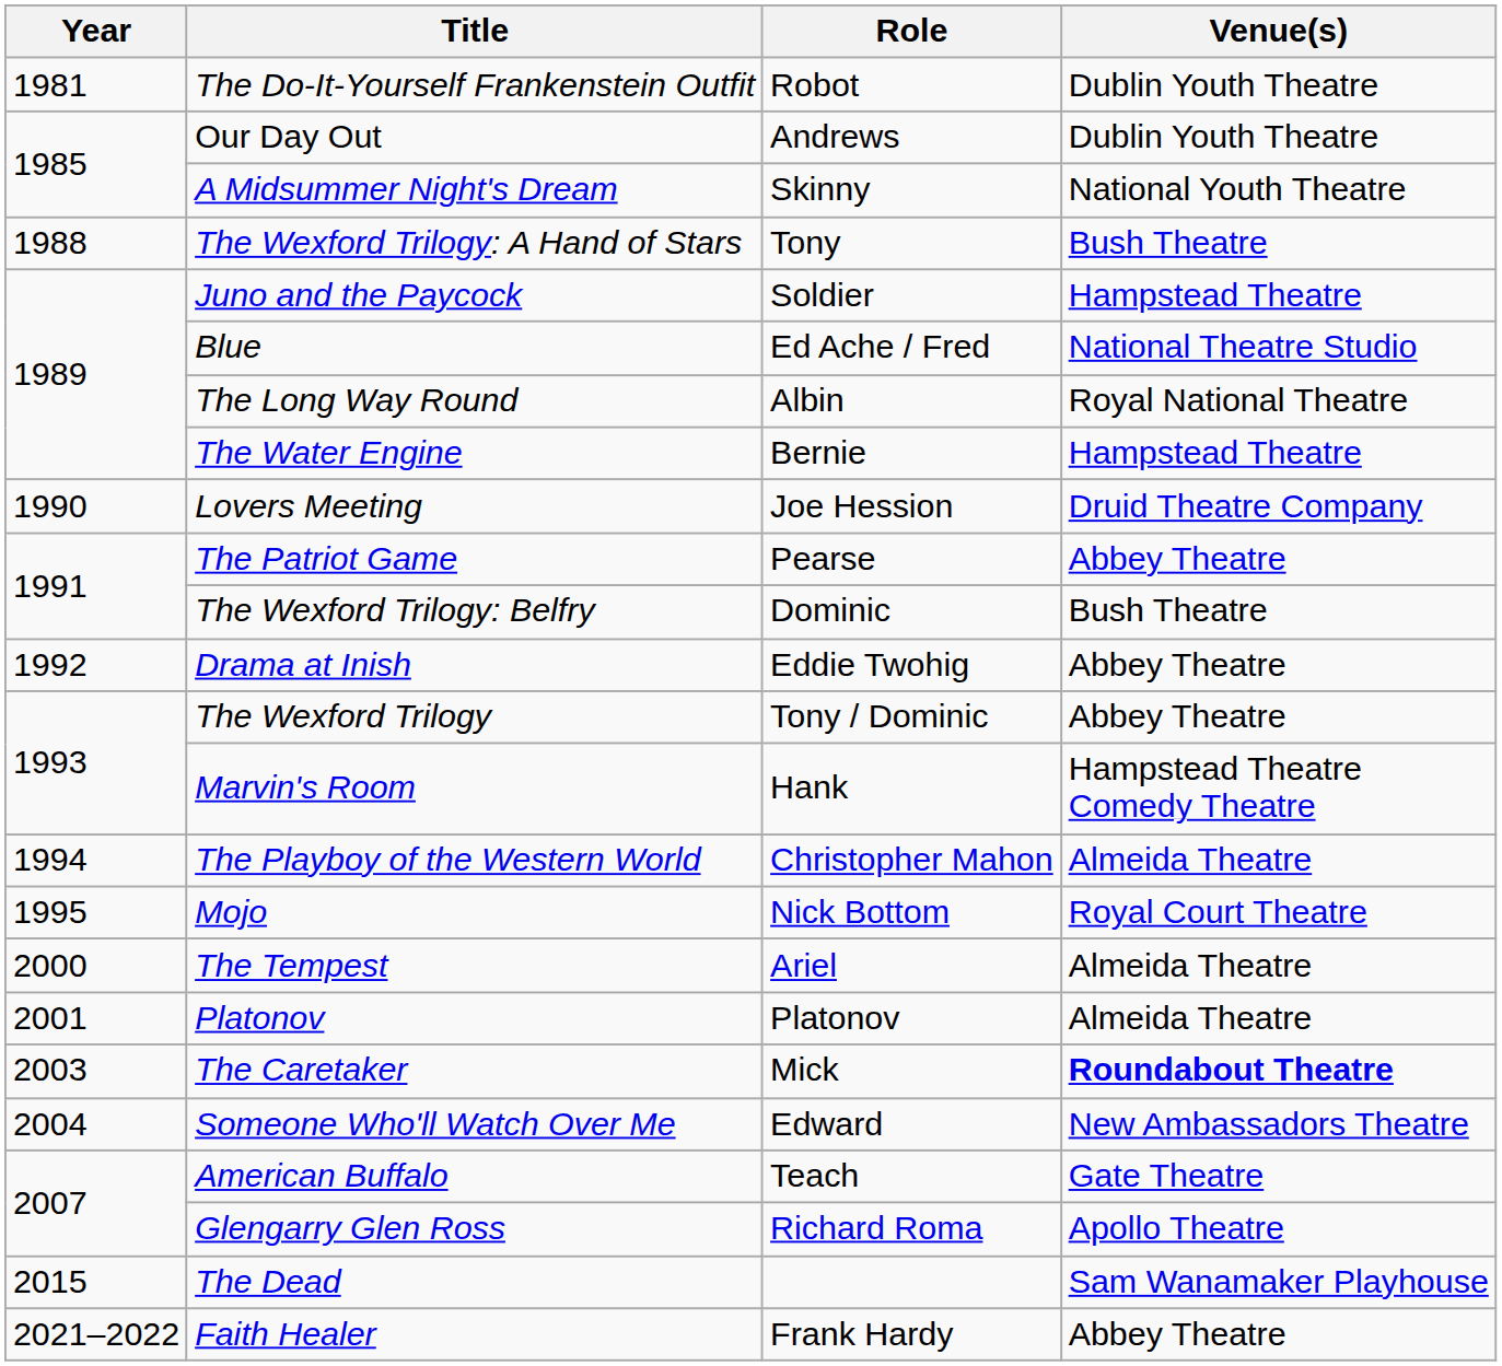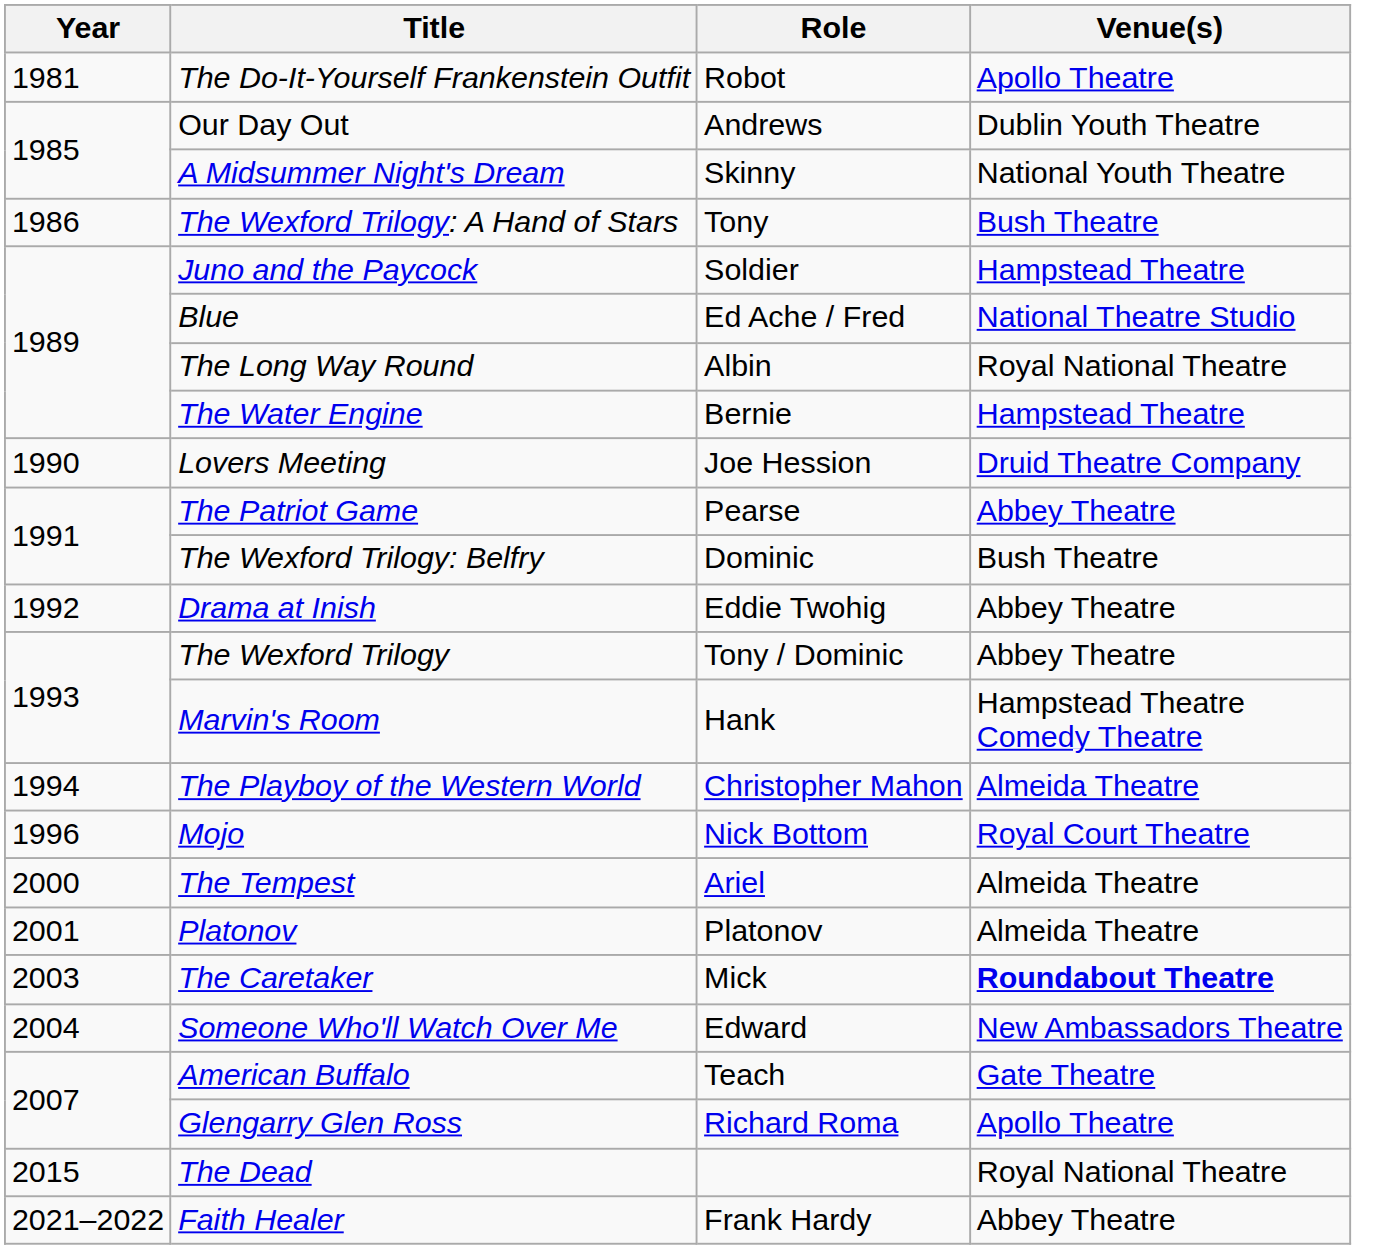The Do-It-Yourself Frankenstein Outfit | Venue(s): Dublin Youth Theatre -> Apollo Theatre
The Wexford Trilogy: A Hand of Stars | Year: 1988 -> 1986
Mojo | Year: 1995 -> 1996
The Dead | Venue(s): Sam Wanamaker Playhouse -> Royal National Theatre
